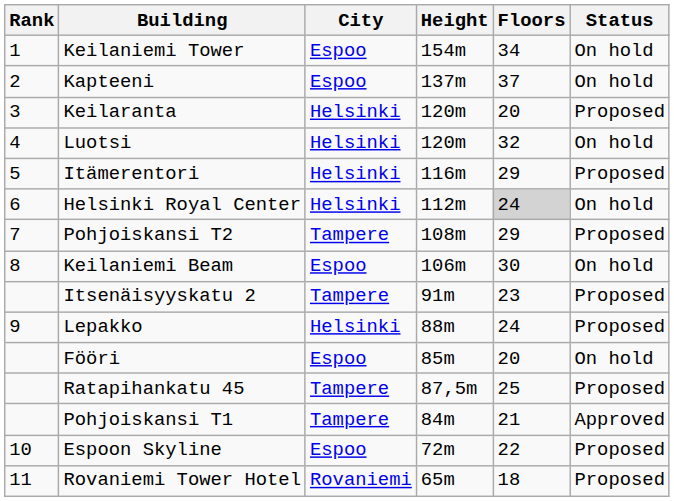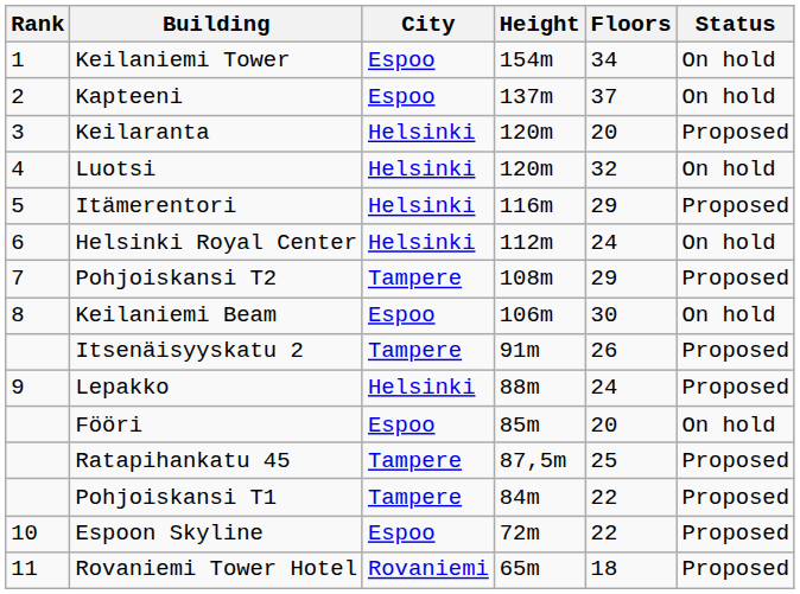Helsinki Royal Center | Floors: lightgrey background -> no background
Itsenäisyyskatu 2 | Floors: 23 -> 26
Pohjoiskansi T1 | Floors: 21 -> 22
Pohjoiskansi T1 | Status: Approved -> Proposed
